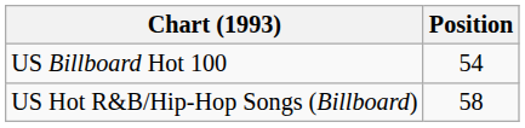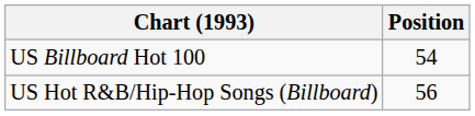US Hot R&B/Hip-Hop Songs (Billboard) | Position: 58 -> 56
